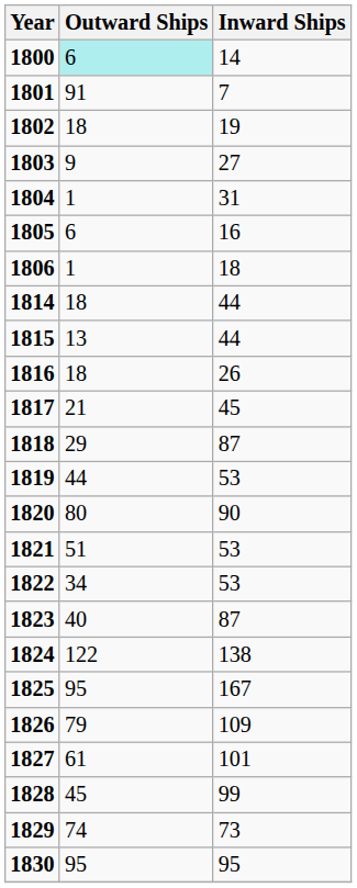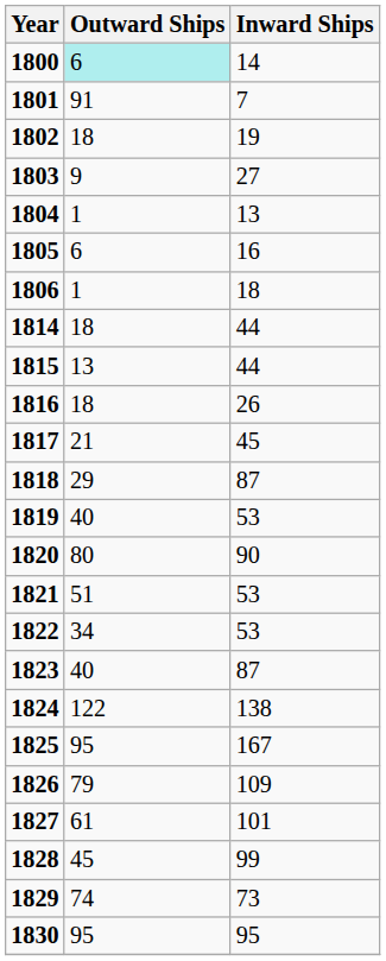1804 | Inward Ships: 31 -> 13
1819 | Outward Ships: 44 -> 40
